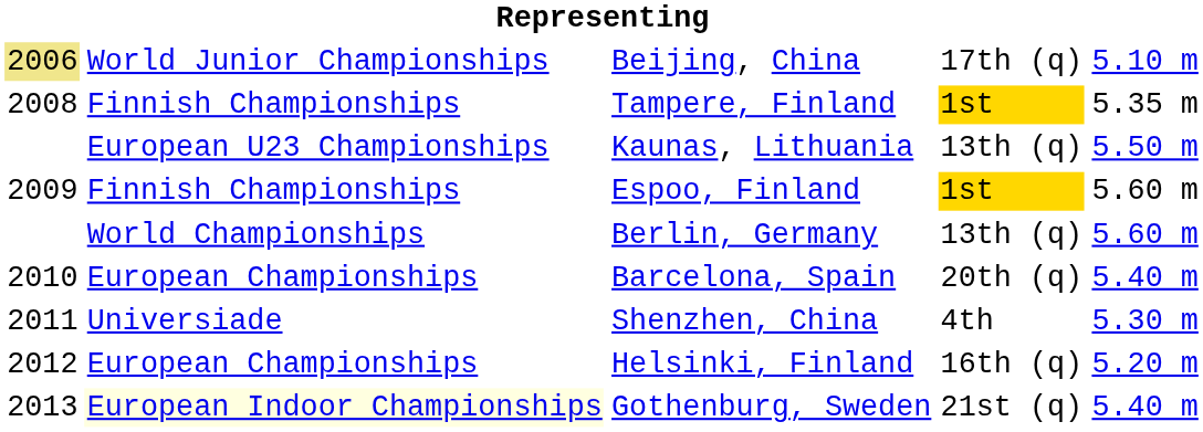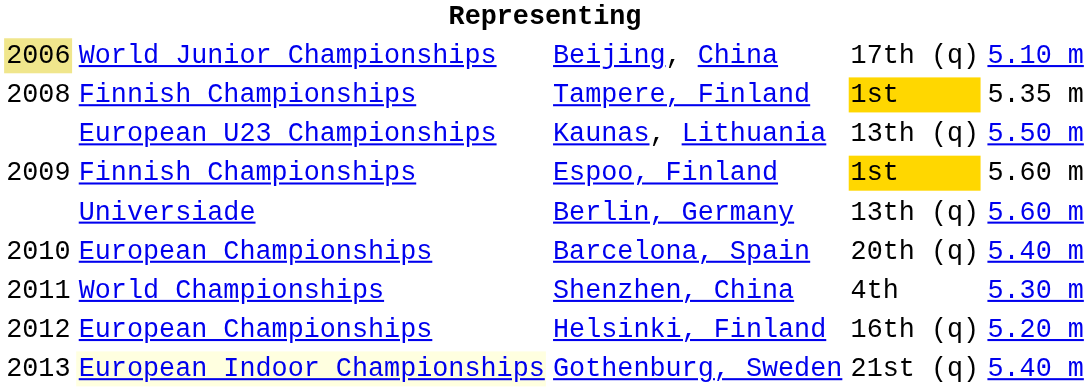Berlin, Germany | column 2: World Championships -> Universiade
Shenzhen, China | column 2: Universiade -> World Championships
